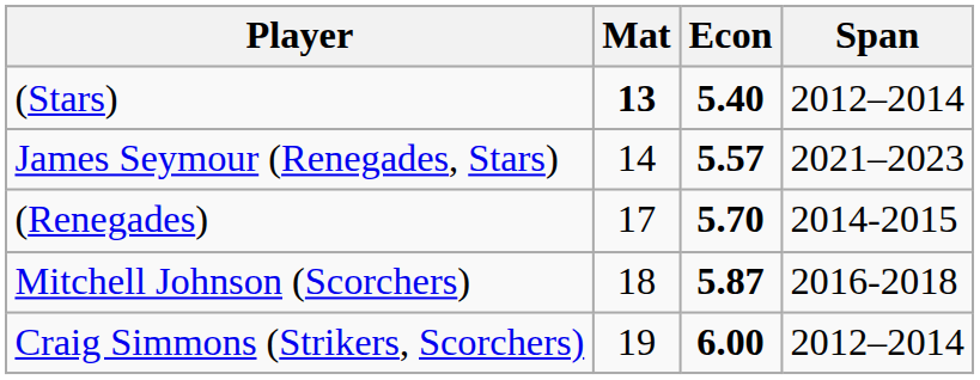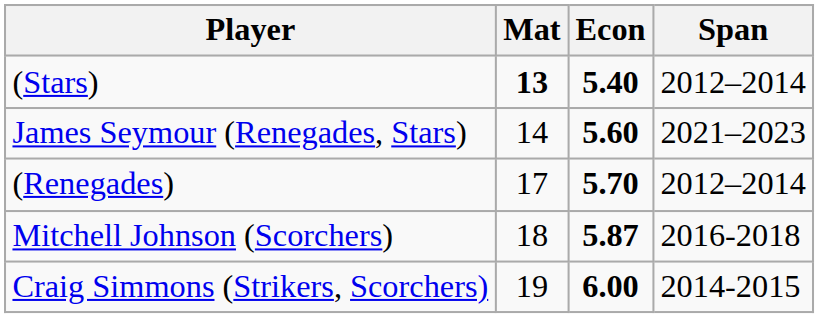James Seymour (Renegades, Stars) | Econ: 5.57 -> 5.60
(Renegades) | Span: 2014-2015 -> 2012–2014
Craig Simmons (Strikers, Scorchers) | Span: 2012–2014 -> 2014-2015
